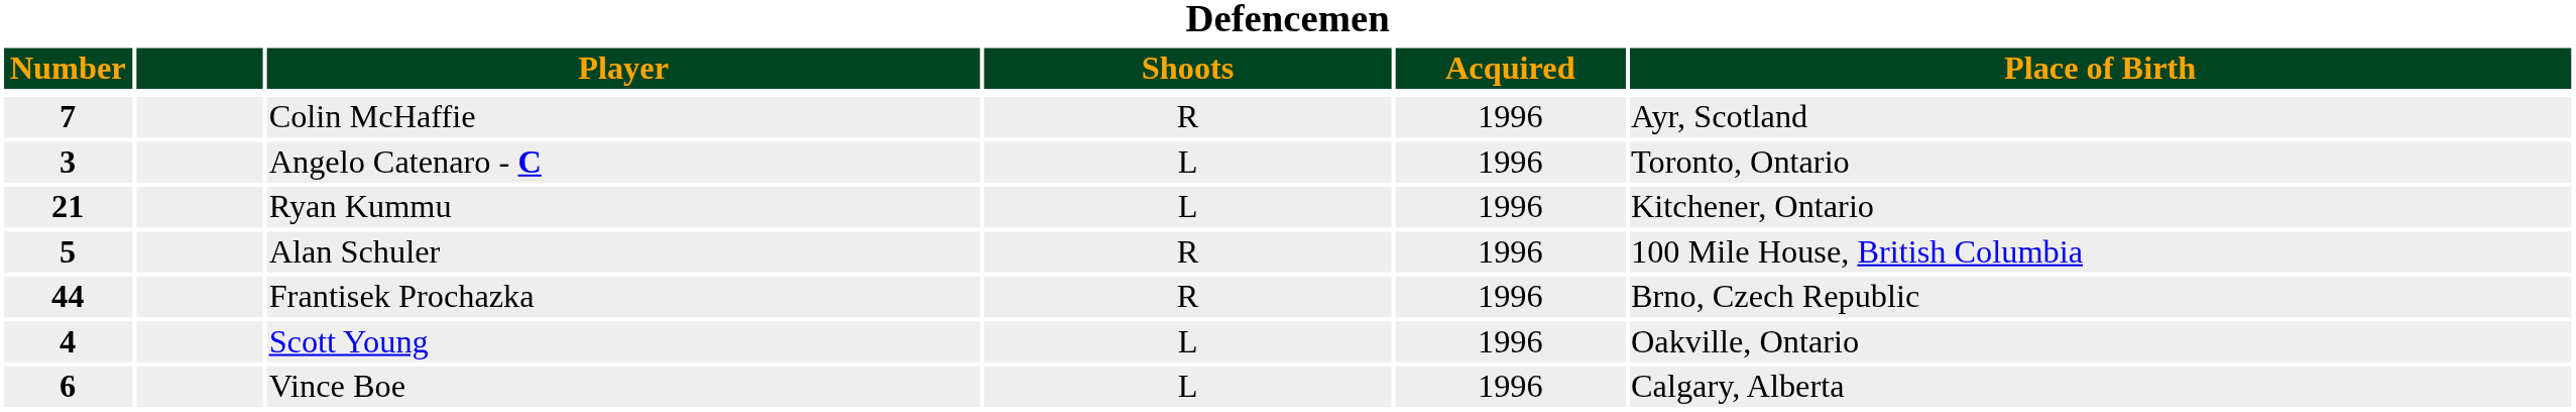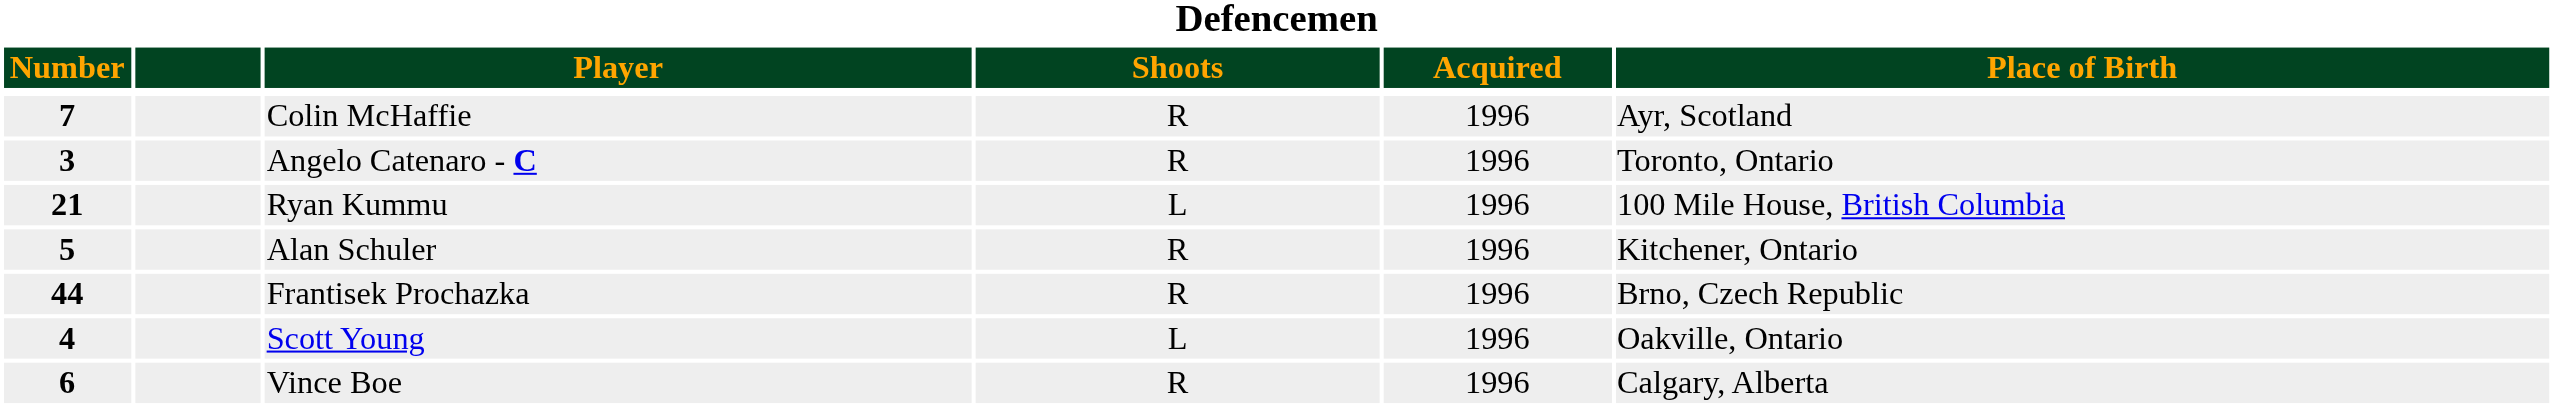Angelo Catenaro - C | Shoots: L -> R
Ryan Kummu | Place of Birth: Kitchener, Ontario -> 100 Mile House, British Columbia
Alan Schuler | Place of Birth: 100 Mile House, British Columbia -> Kitchener, Ontario
Vince Boe | Shoots: L -> R
